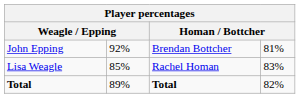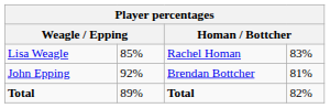rows swapped: Lisa Weagle <-> John Epping
